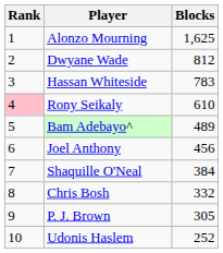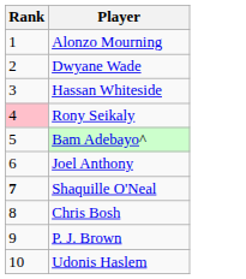- column: Blocks | 1,625 | 812 | 783 | 610 | 489 | 456 | 384 | 332 | 305 | 252
Shaquille O'Neal | Rank: normal -> bold
